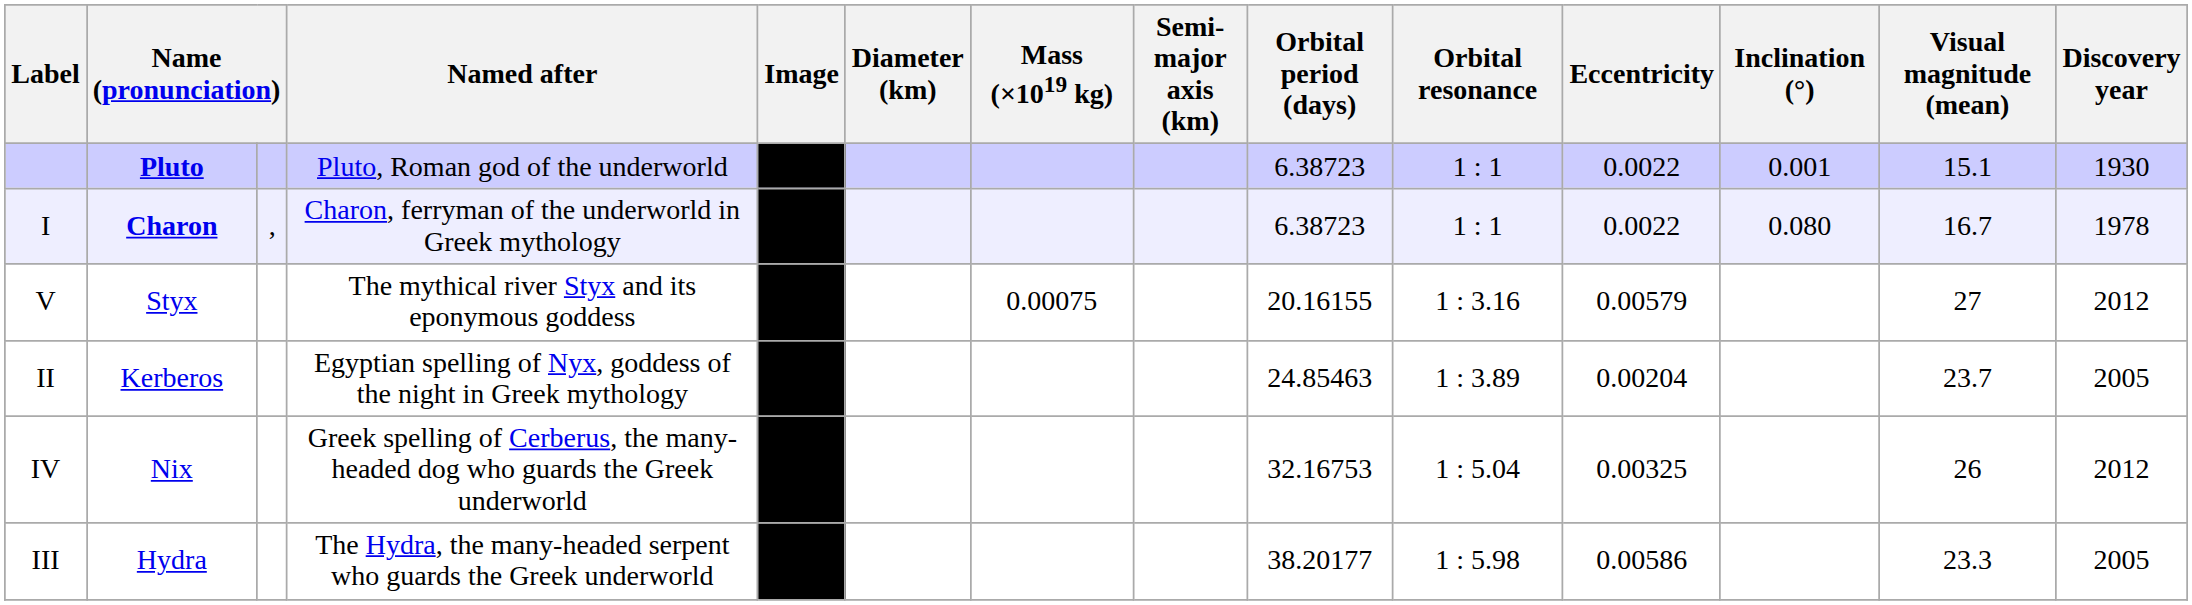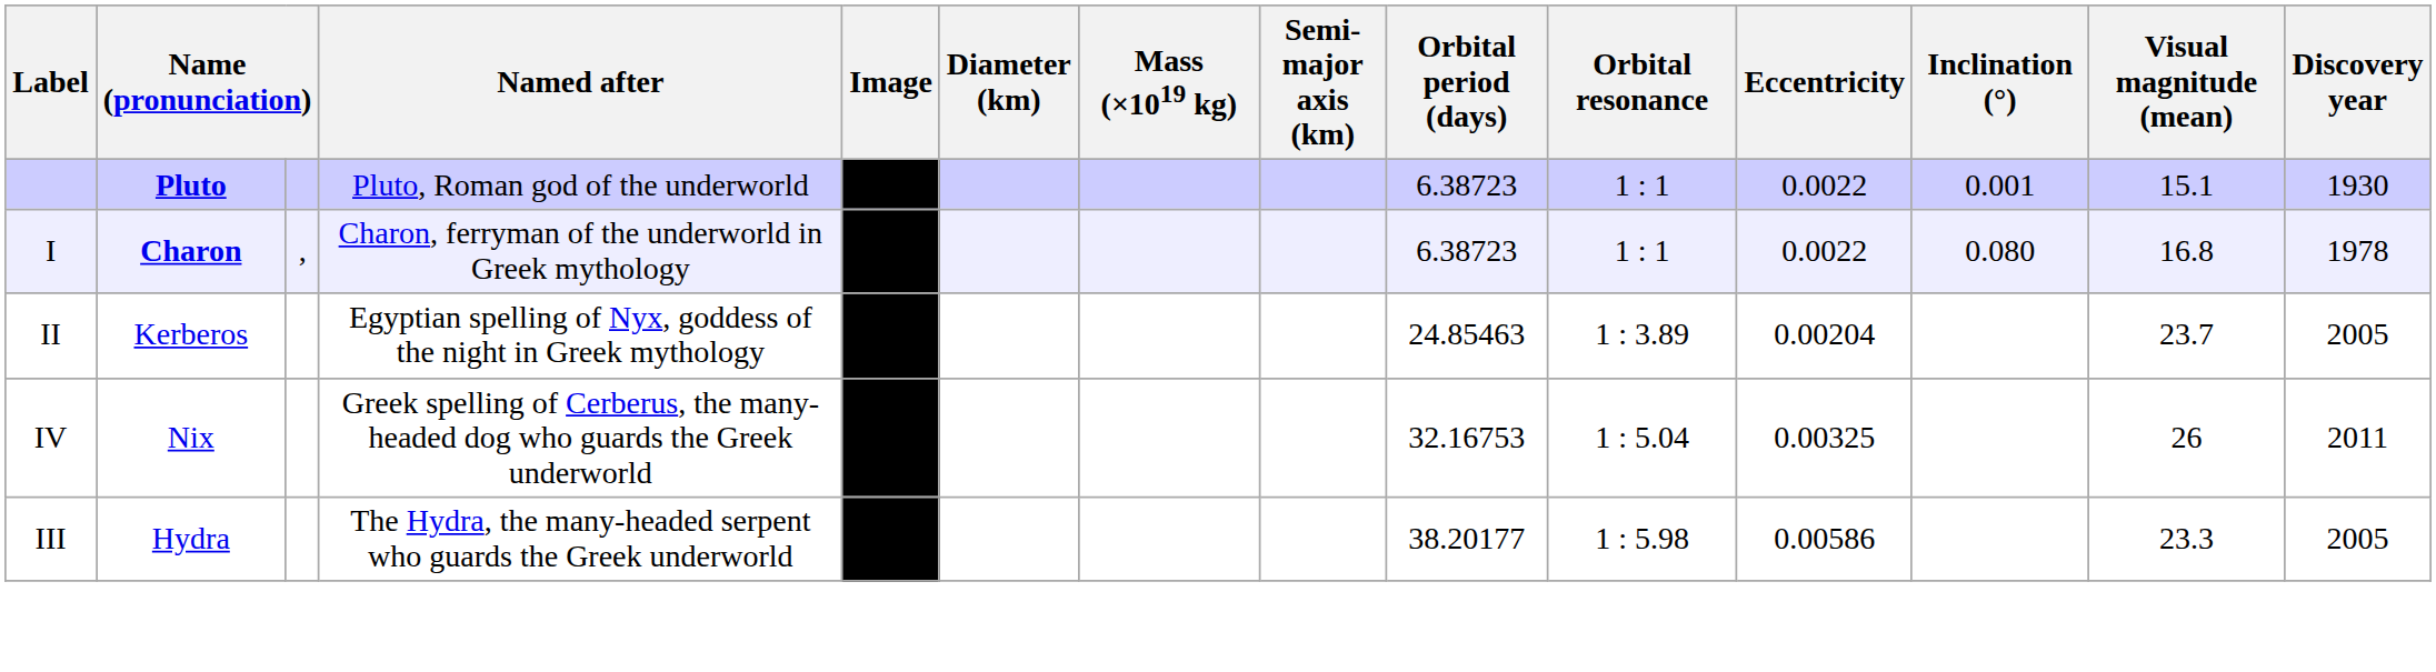I | Visual magnitude (mean): 16.7 -> 16.8
- row: V | Styx | The mythical river Styx and its eponymous goddess | 0.00075 | 20.16155 | 1 : 3.16 | 0.00579 | 27 | 2012
IV | Discovery year: 2012 -> 2011
